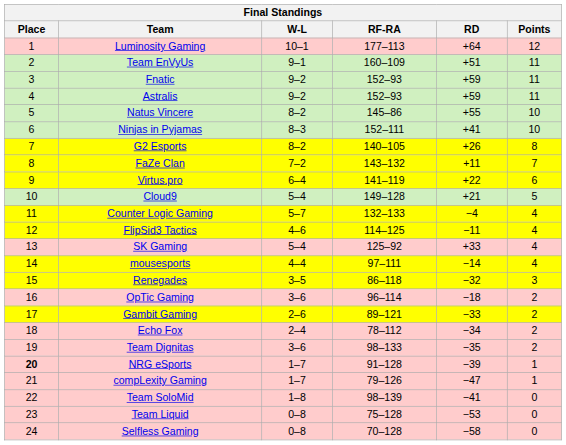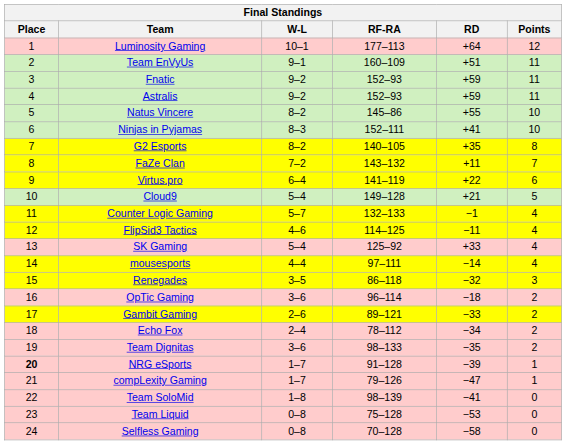G2 Esports | RD: +26 -> +35
Counter Logic Gaming | RD: −4 -> −1
